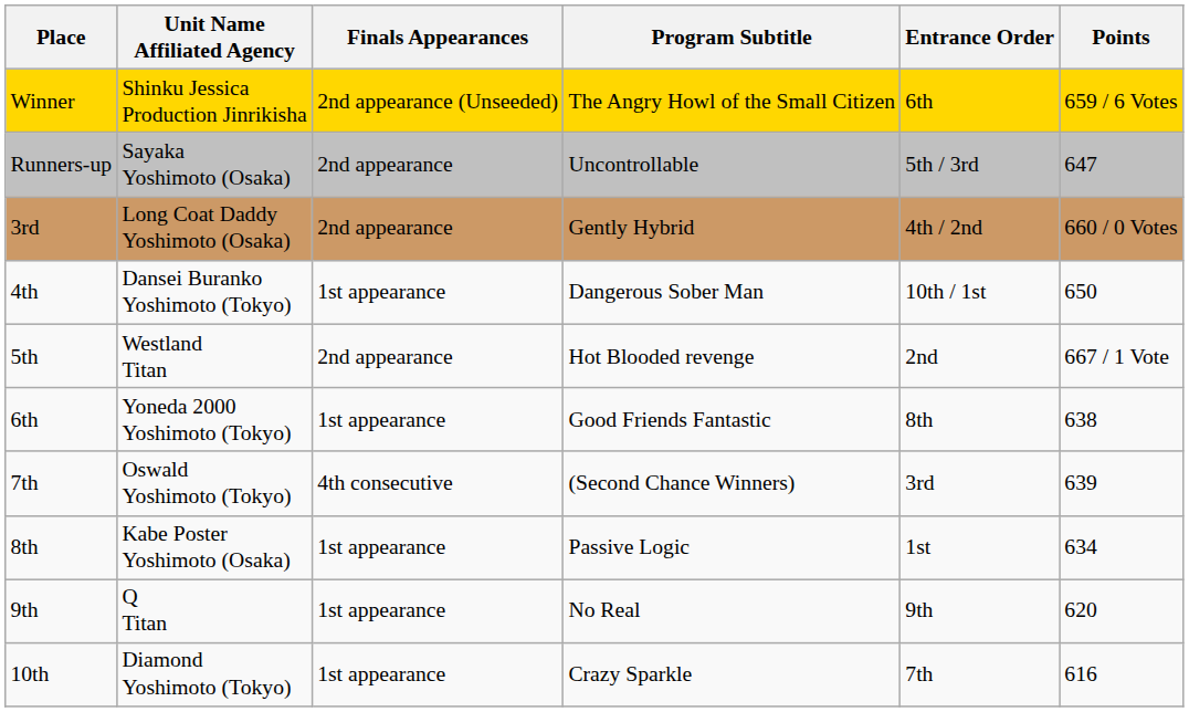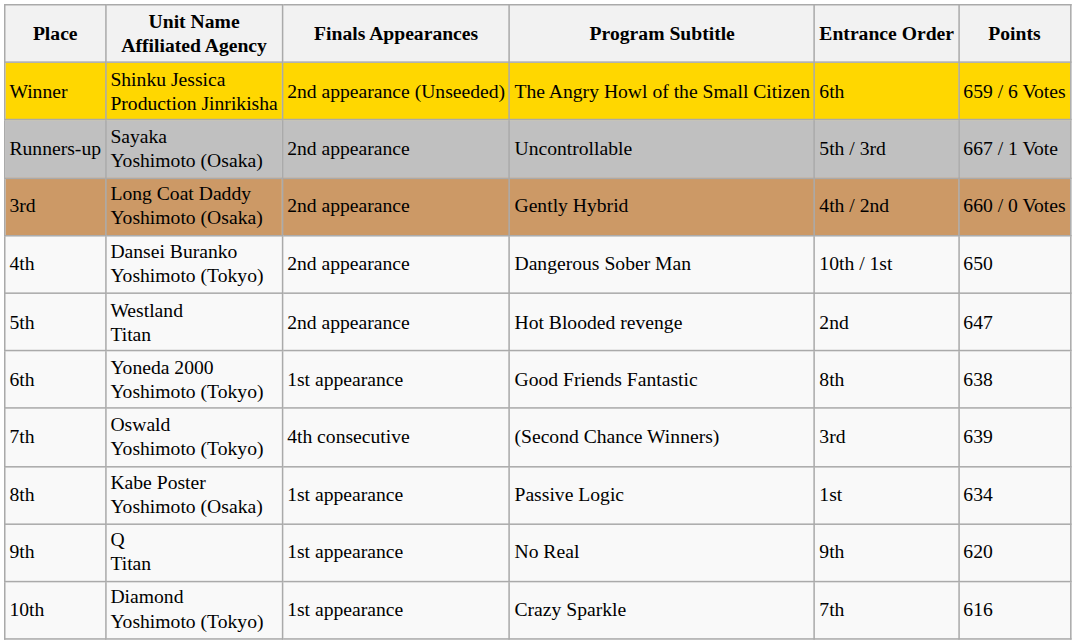Runners-up | Points: 647 -> 667 / 1 Vote
4th | Finals Appearances: 1st appearance -> 2nd appearance
5th | Points: 667 / 1 Vote -> 647
